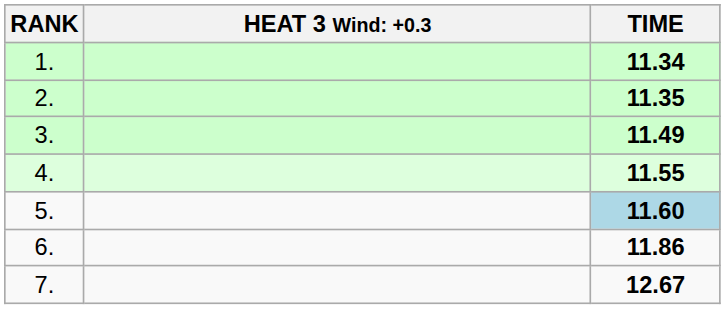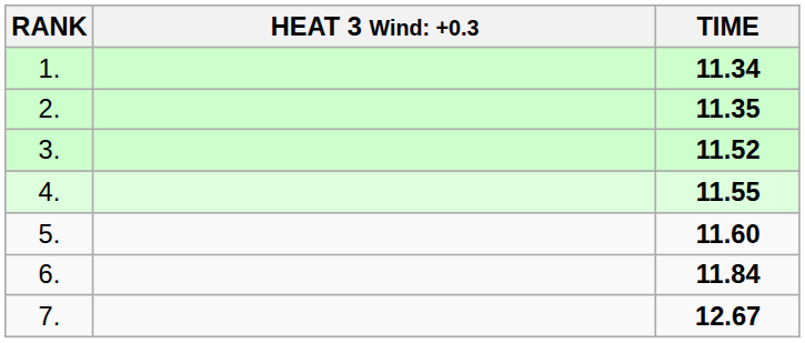3. | TIME: 11.49 -> 11.52
5. | TIME: lightblue background -> no background
6. | TIME: 11.86 -> 11.84
